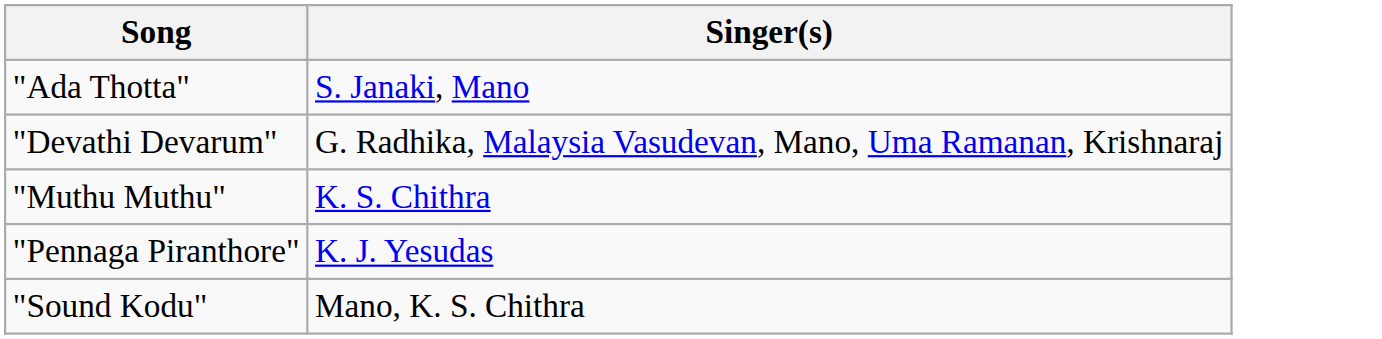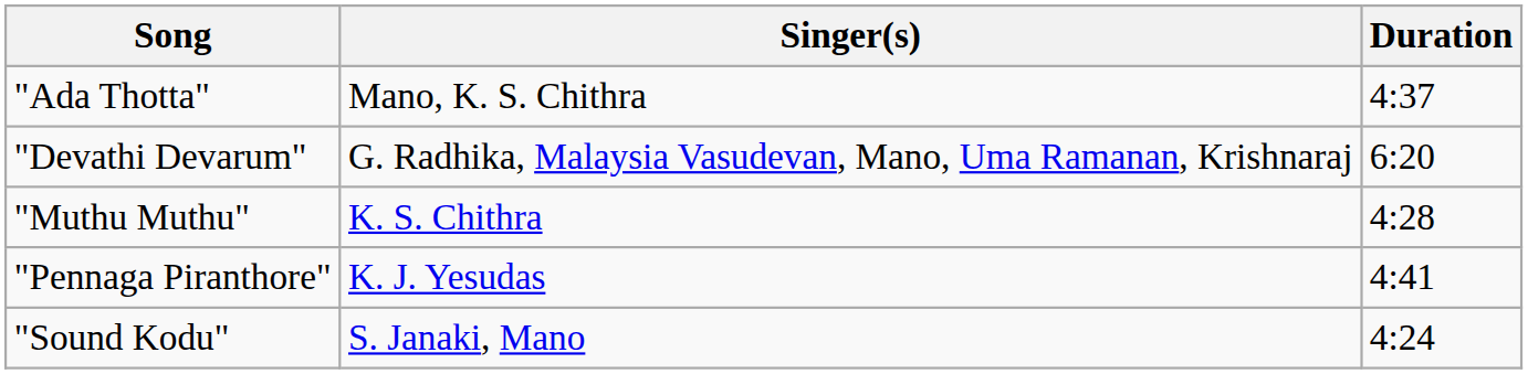+ column: Duration | 4:37 | 6:20 | 4:28 | 4:41 | 4:24
"Ada Thotta" | Singer(s): S. Janaki, Mano -> Mano, K. S. Chithra
"Sound Kodu" | Singer(s): Mano, K. S. Chithra -> S. Janaki, Mano
